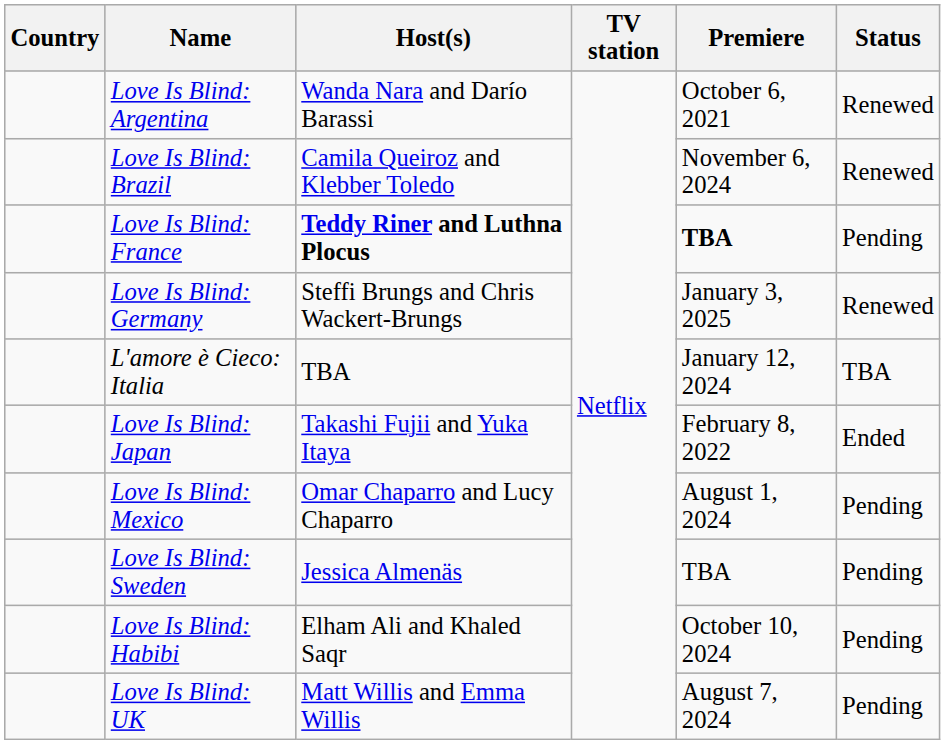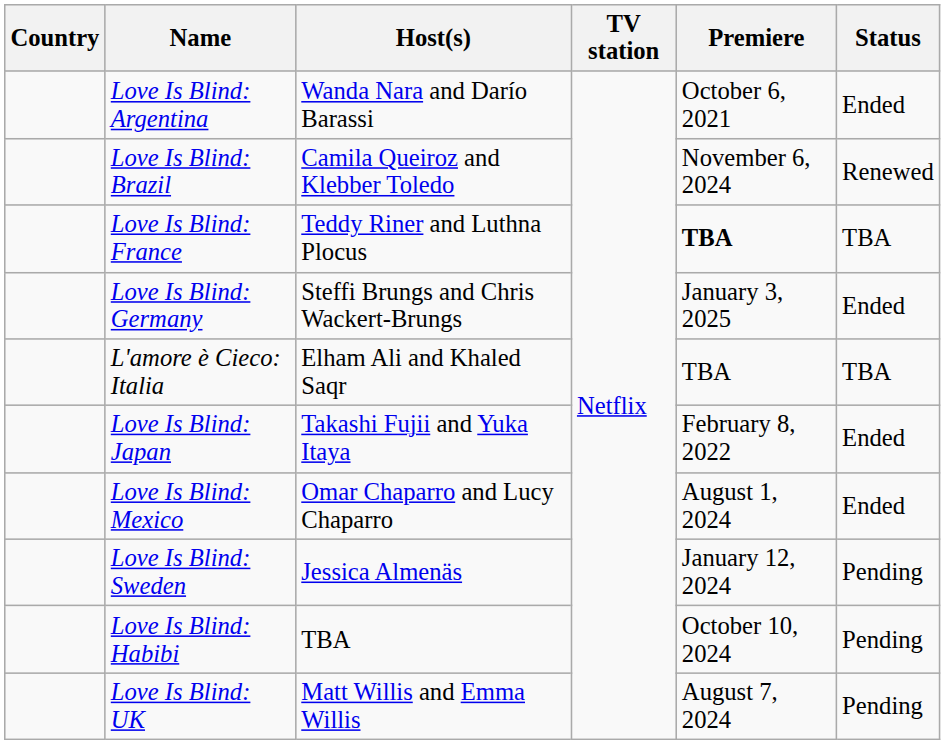Love Is Blind: Argentina | Status: Renewed -> Ended
Love Is Blind: France | Host(s): bold -> normal
Love Is Blind: France | Status: Pending -> TBA
Love Is Blind: Germany | Status: Renewed -> Ended
L'amore è Cieco: Italia | Host(s): TBA -> Elham Ali and Khaled Saqr
L'amore è Cieco: Italia | Premiere: January 12, 2024 -> TBA
Love Is Blind: Mexico | Status: Pending -> Ended
Love Is Blind: Sweden | Premiere: TBA -> January 12, 2024
Love Is Blind: Habibi | Host(s): Elham Ali and Khaled Saqr -> TBA
